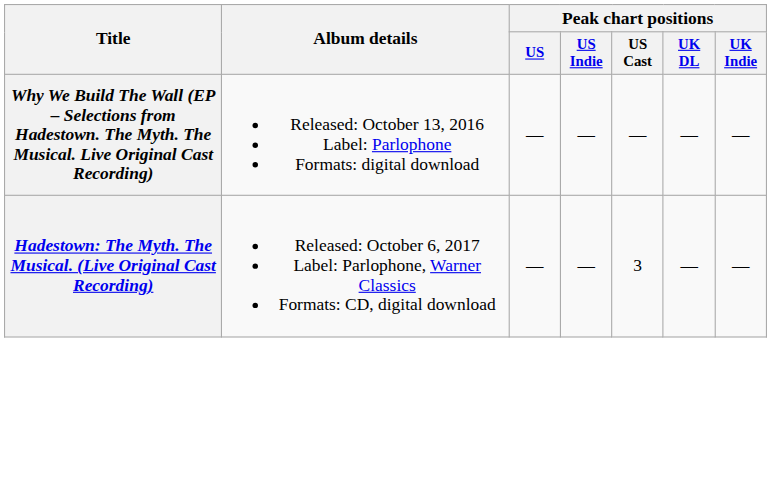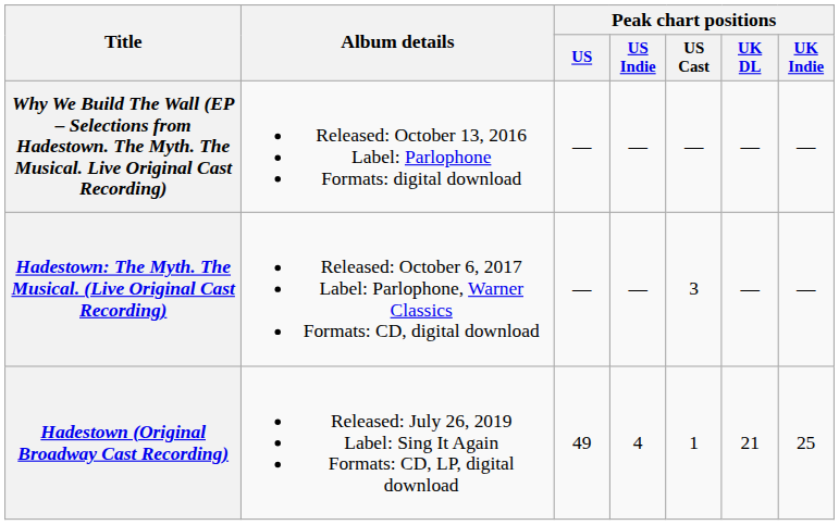+ row: Hadestown (Original Broadway Cast Recording) | Released: July 26, 2019 Label: Sing It Again Formats: CD, LP, digital download | 49 | 4 | 1 | 21 | 25
